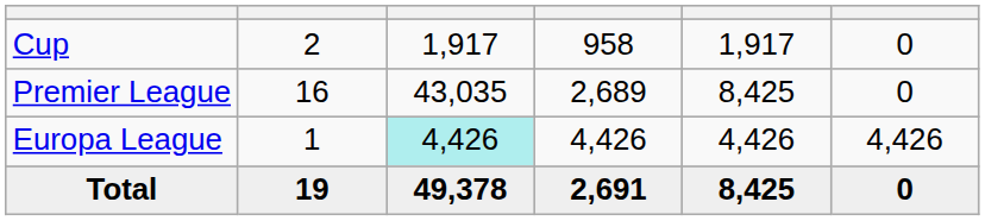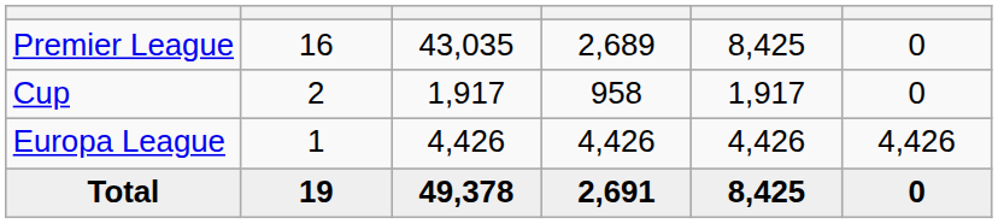rows swapped: Premier League <-> Cup
Europa League | column 3: paleturquoise background -> no background
